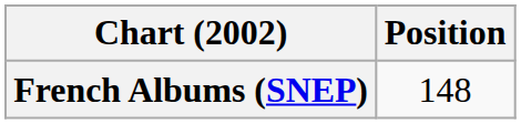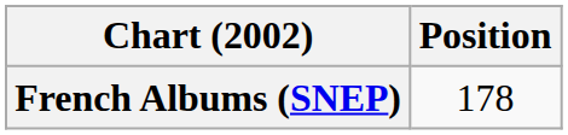French Albums (SNEP) | Position: 148 -> 178
